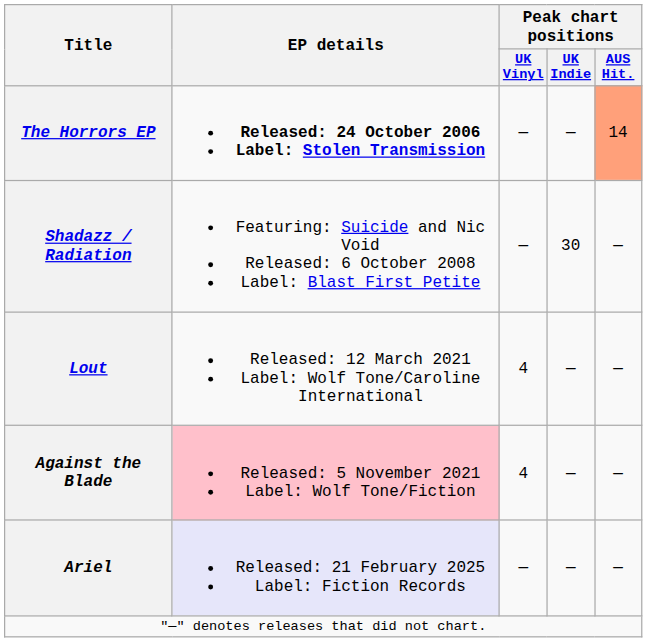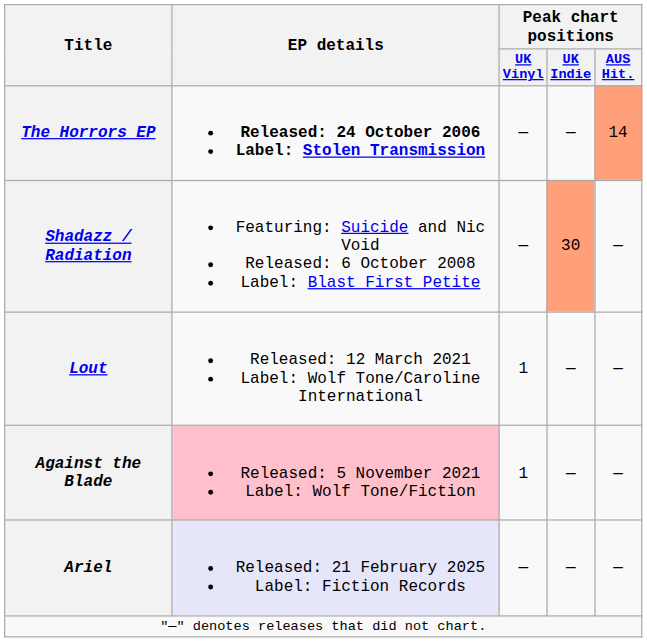Shadazz / Radiation | Peak chart positions / UK Indie: no background -> lightsalmon background
Lout | Peak chart positions / UK Vinyl: 4 -> 1
Against the Blade | Peak chart positions / UK Vinyl: 4 -> 1
